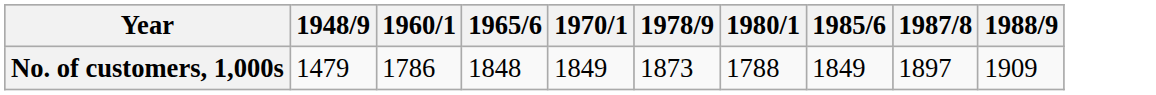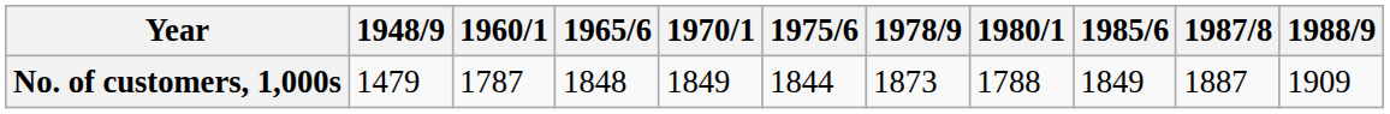+ column: 1975/6 | 1844
No. of customers, 1,000s | 1960/1: 1786 -> 1787
No. of customers, 1,000s | 1987/8: 1897 -> 1887
